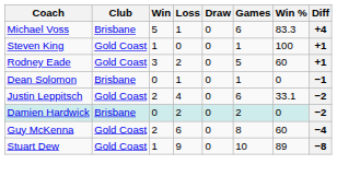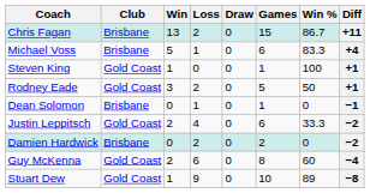+ row: Chris Fagan | Brisbane | 13 | 2 | 0 | 15 | 86.7 | +11
Rodney Eade | Win %: 60 -> 50
Justin Leppitsch | Win %: 33.1 -> 33.3
